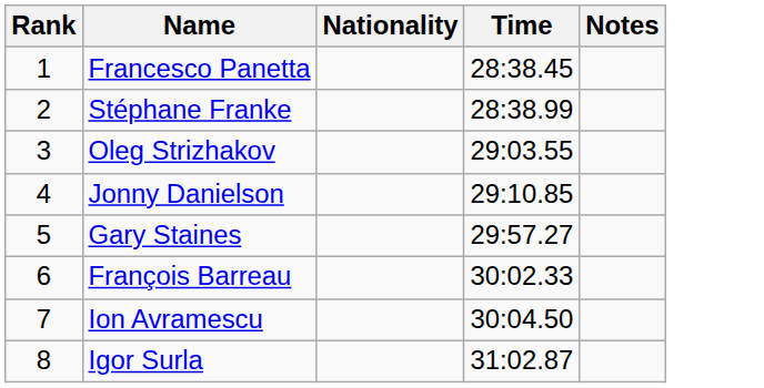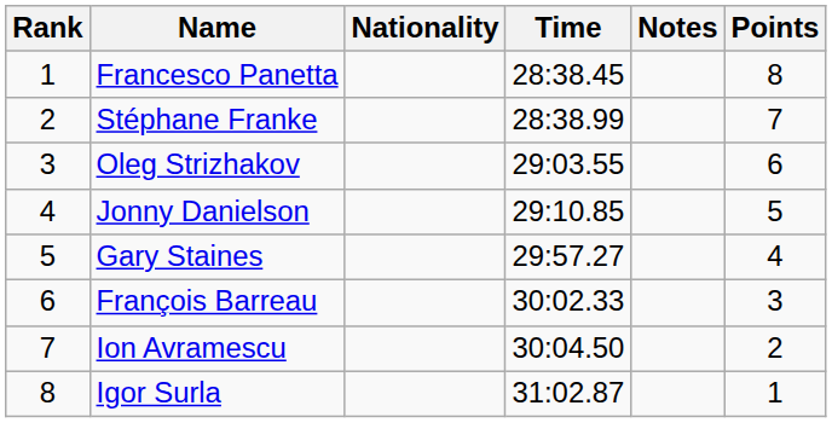+ column: Points | 8 | 7 | 6 | 5 | 4 | 3 | 2 | 1
